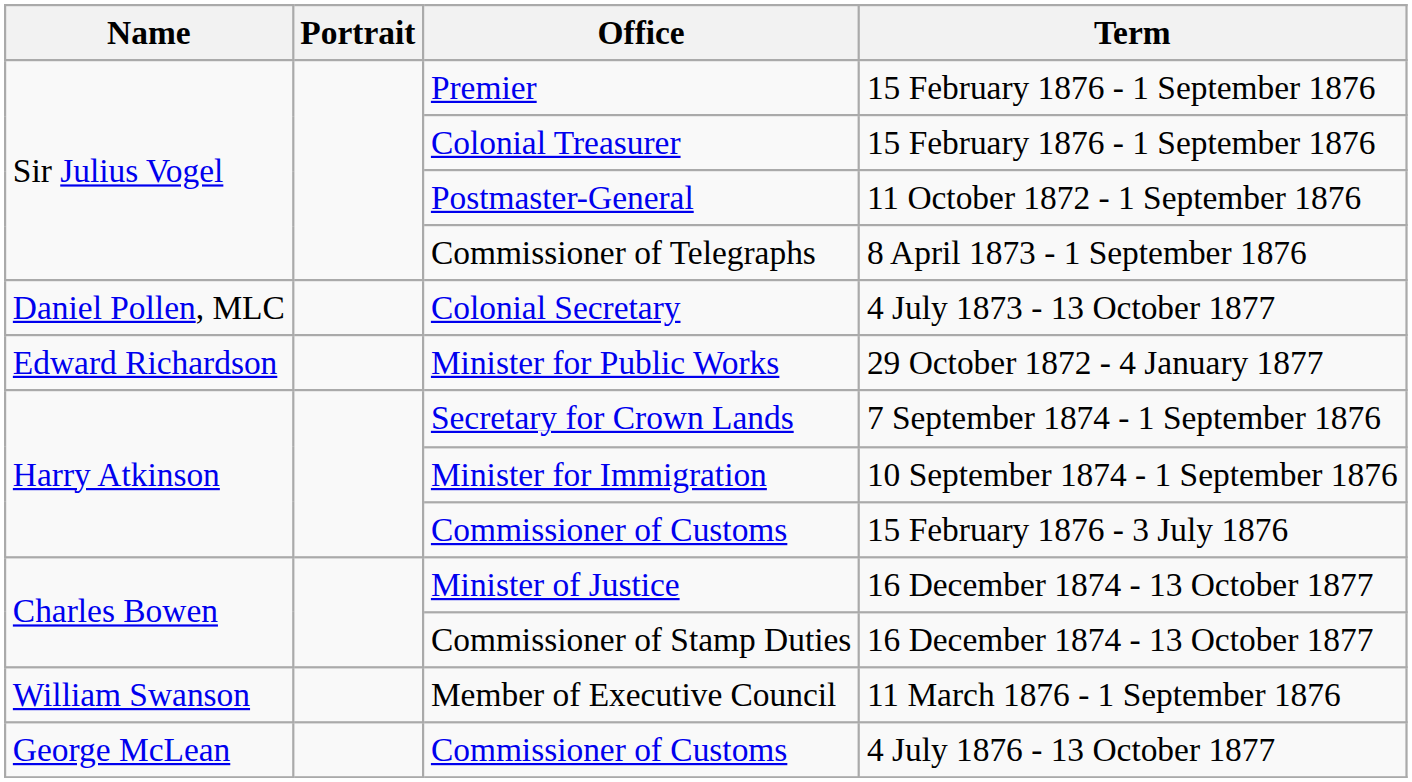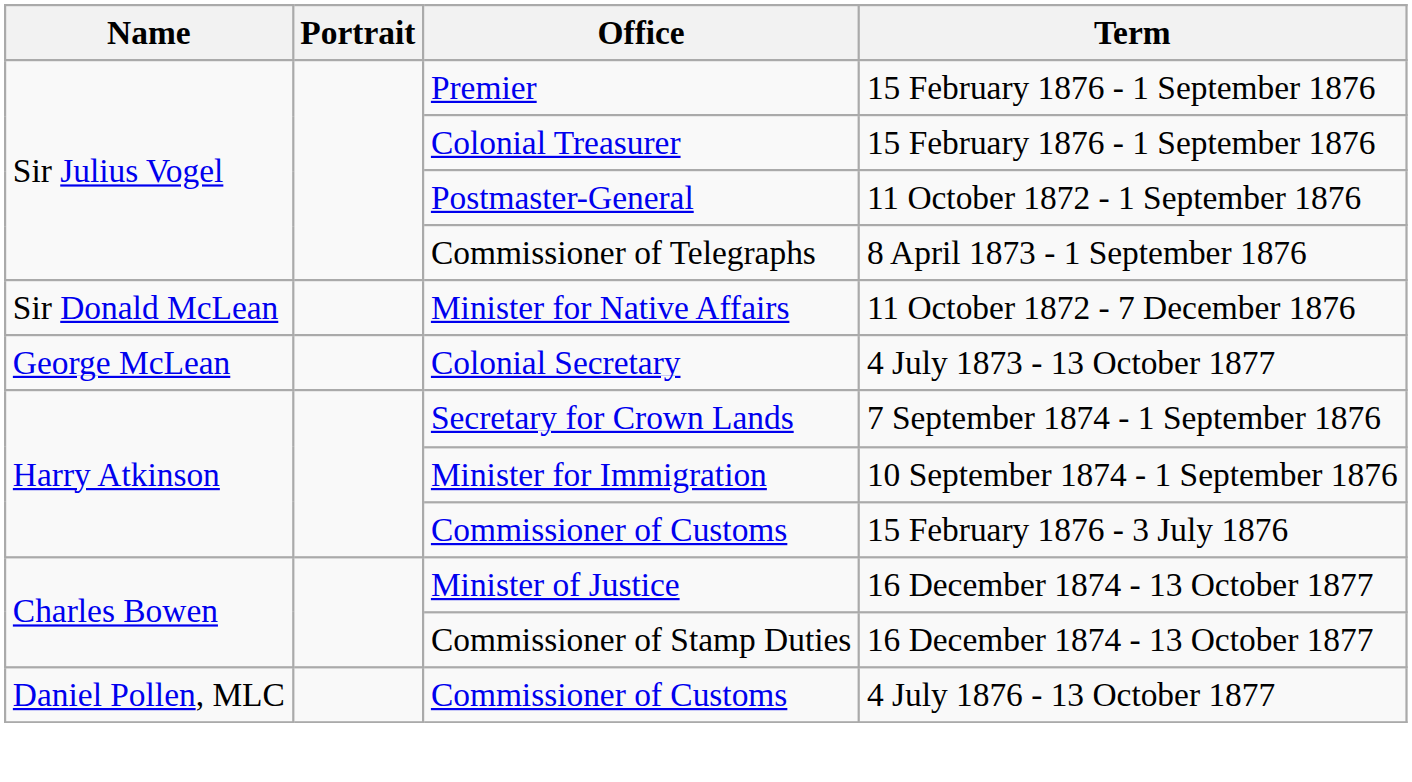+ row: Sir Donald McLean | Minister for Native Affairs | 11 October 1872 - 7 December 1876
Colonial Secretary | Name: Daniel Pollen, MLC -> George McLean
- row: Edward Richardson | Minister for Public Works | 29 October 1872 - 4 January 1877
- row: William Swanson | Member of Executive Council | 11 March 1876 - 1 September 1876
Commissioner of Customs / 4 July 1876 - 13 October 1877 | Name: George McLean -> Daniel Pollen, MLC
